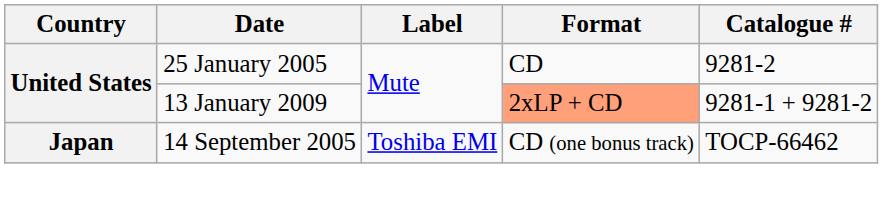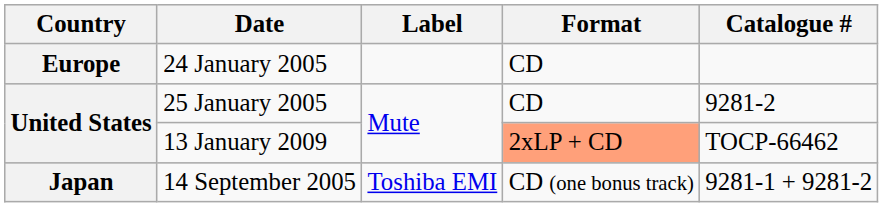+ row: Europe | 24 January 2005 | CD
13 January 2009 | Catalogue #: 9281-1 + 9281-2 -> TOCP-66462
14 September 2005 | Catalogue #: TOCP-66462 -> 9281-1 + 9281-2
